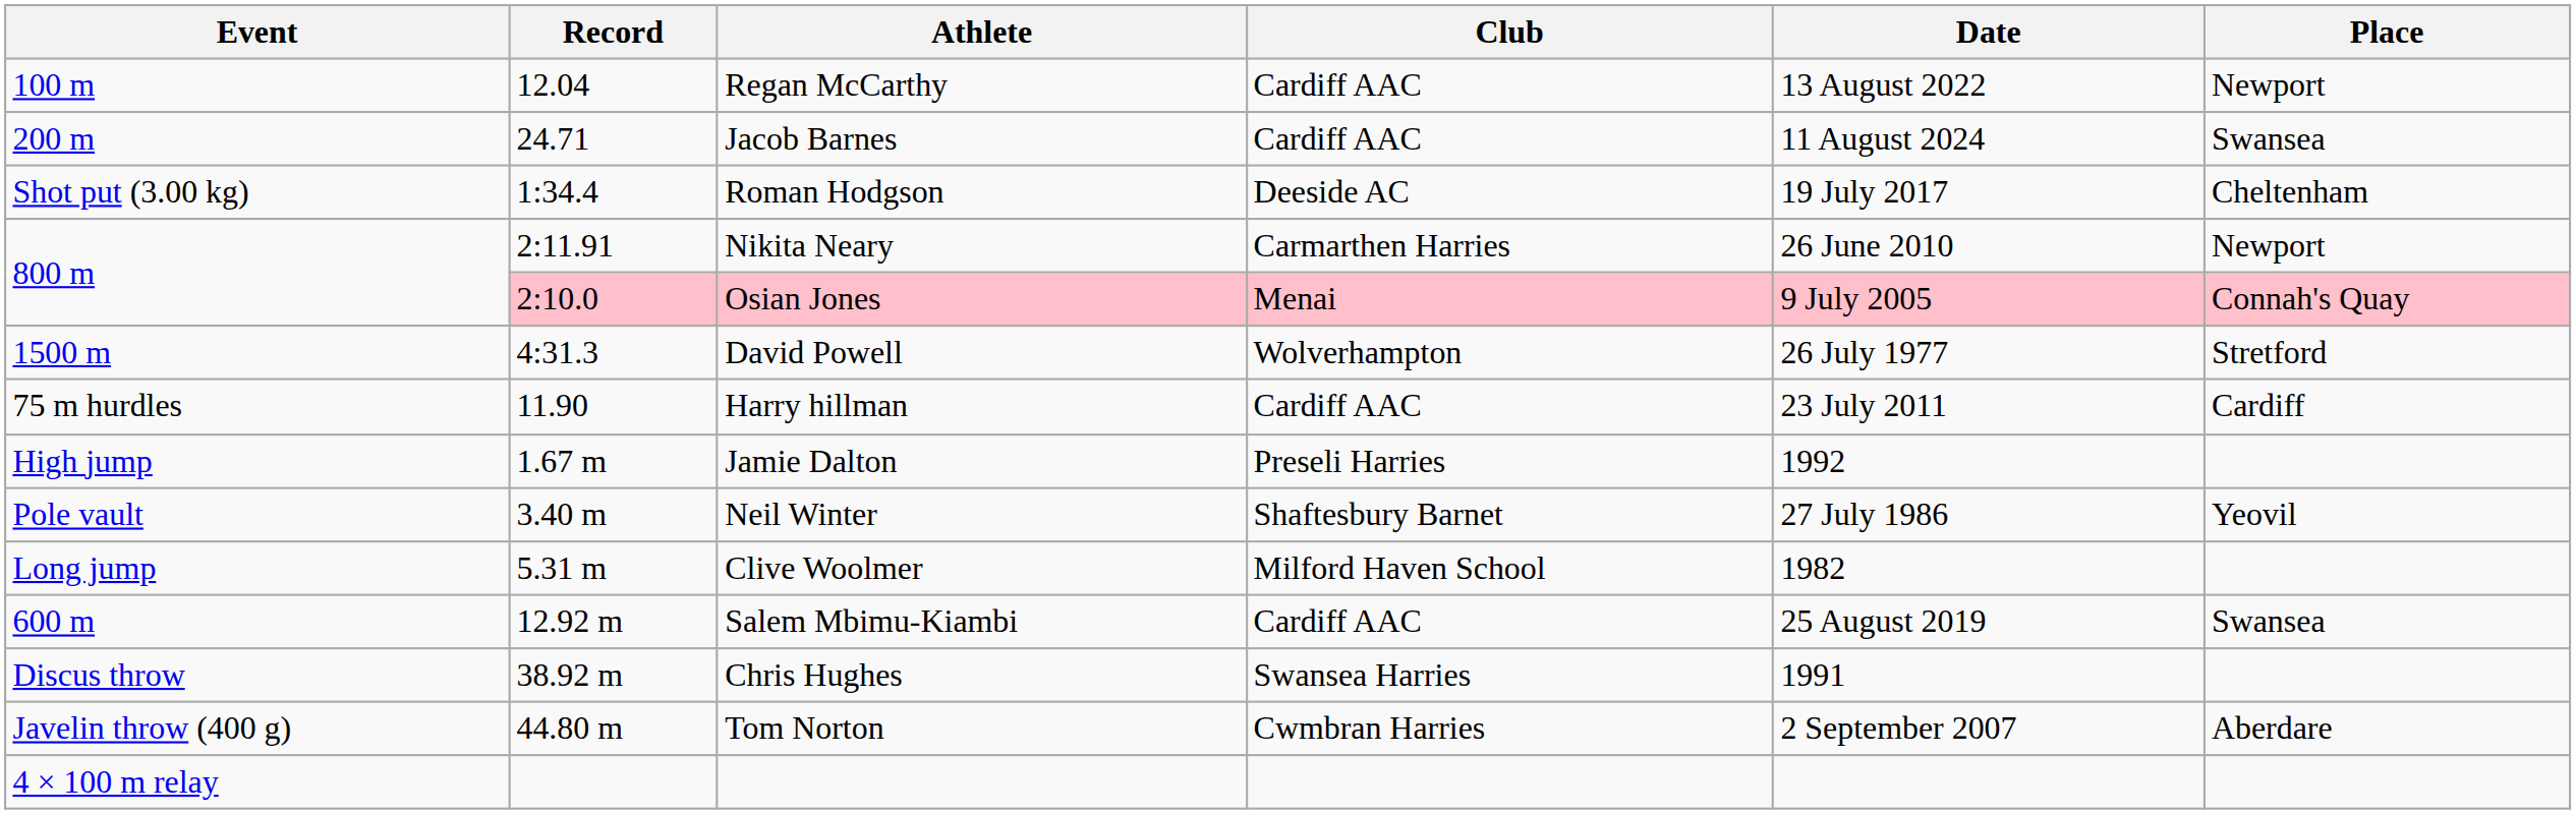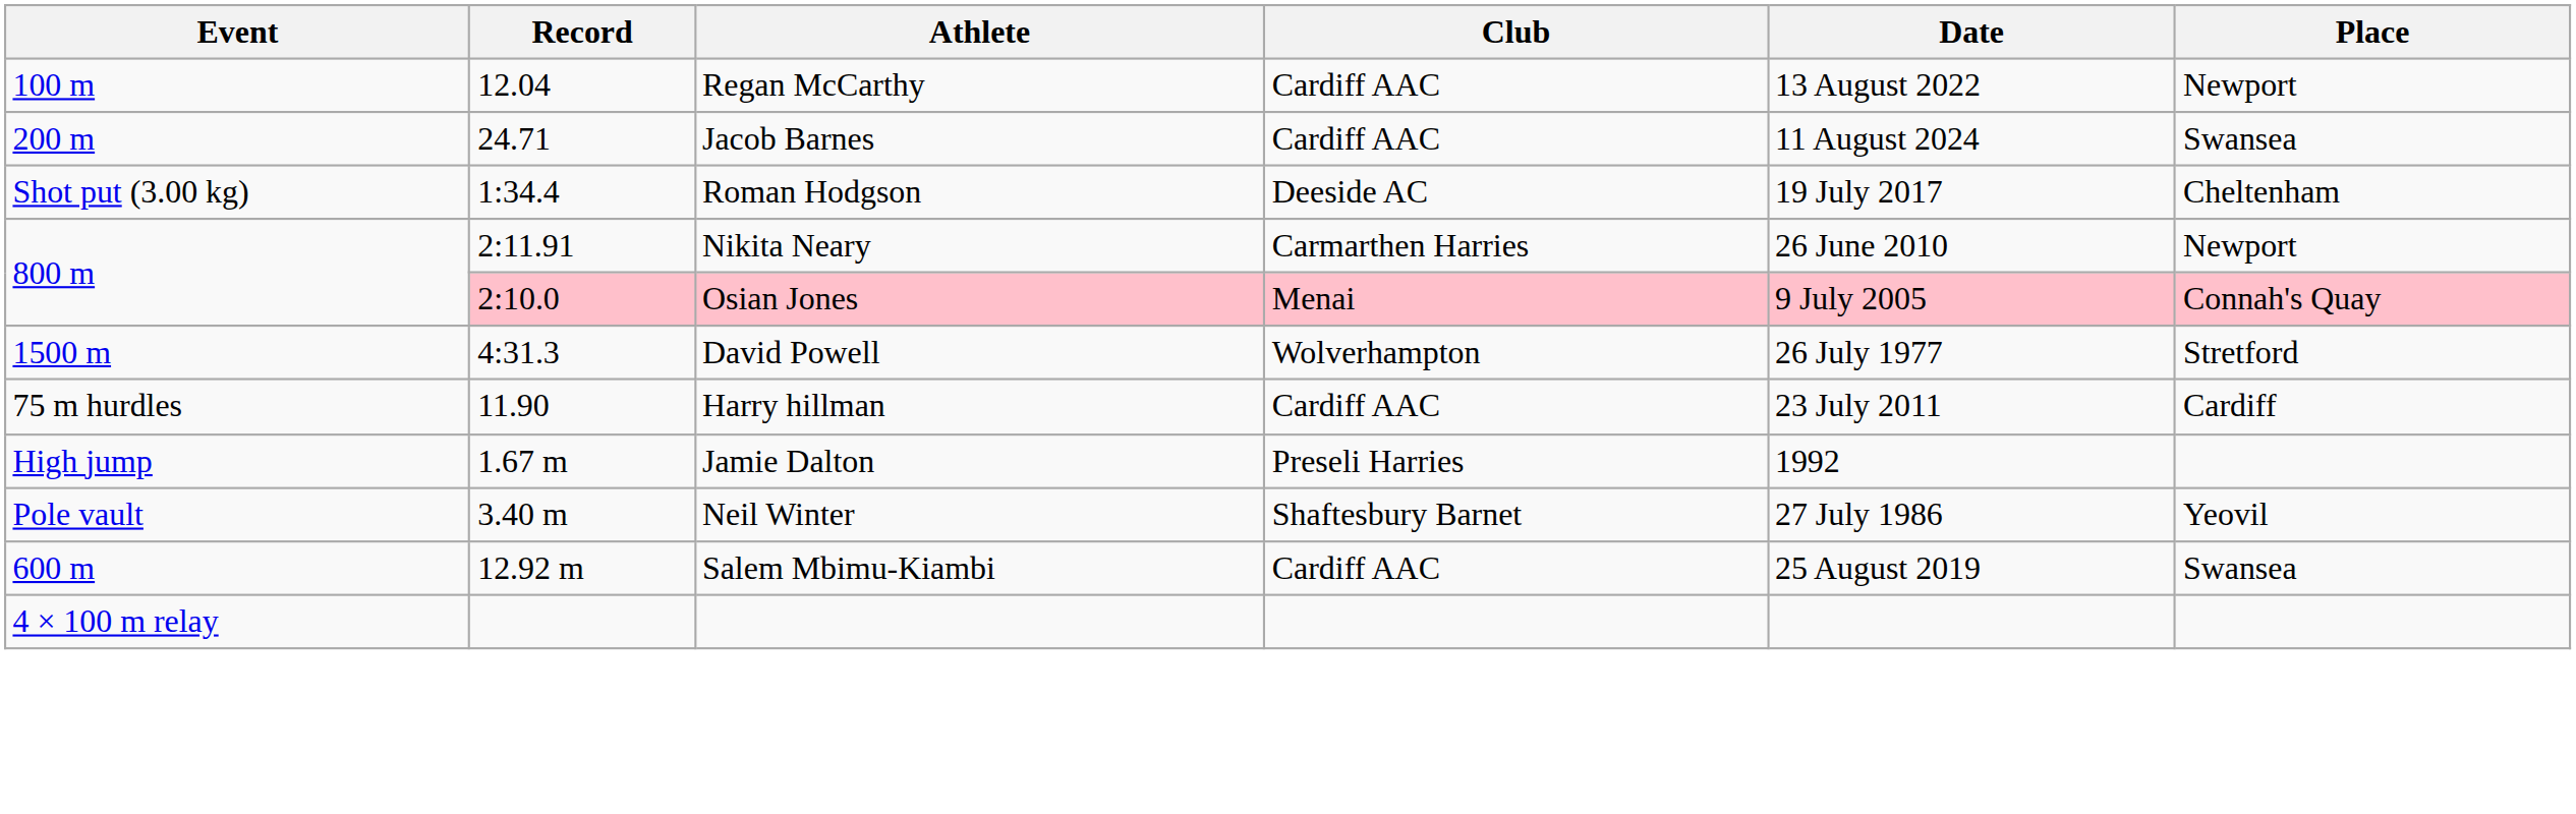- row: Long jump | 5.31 m | Clive Woolmer | Milford Haven School | 1982
- row: Discus throw | 38.92 m | Chris Hughes | Swansea Harries | 1991
- row: Javelin throw (400 g) | 44.80 m | Tom Norton | Cwmbran Harries | 2 September 2007 | Aberdare
